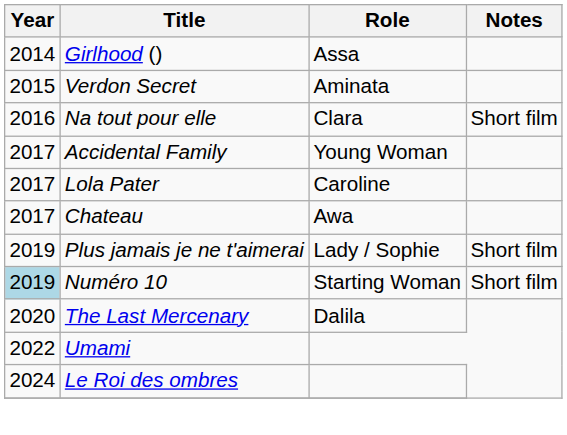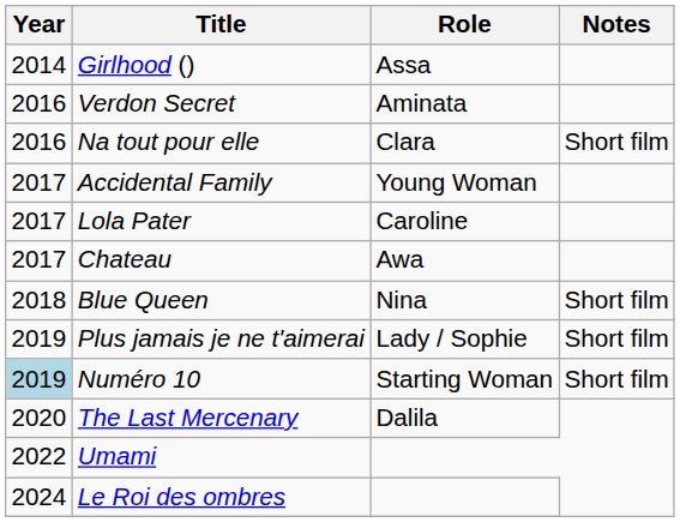Verdon Secret | Year: 2015 -> 2016
+ row: 2018 | Blue Queen | Nina | Short film
